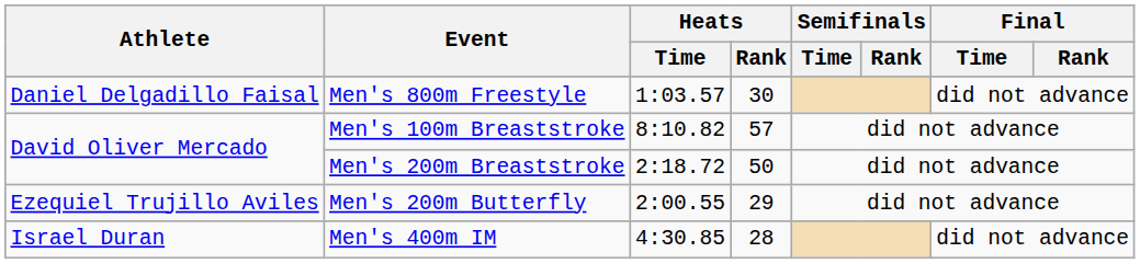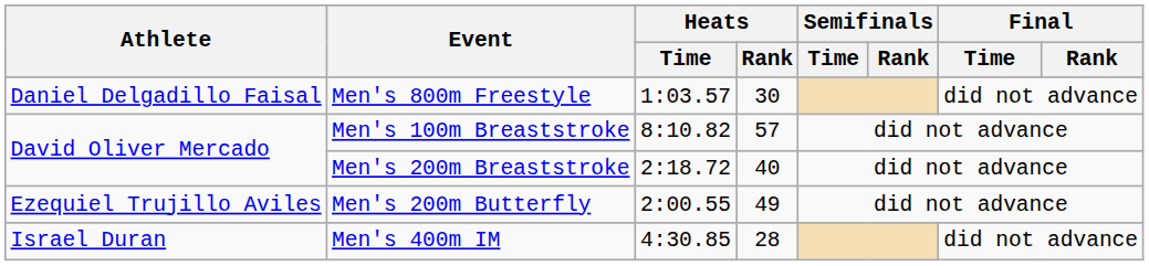Men's 200m Breaststroke | Heats / Rank: 50 -> 40
Men's 200m Butterfly | Heats / Rank: 29 -> 49
